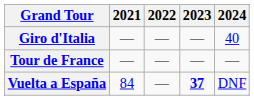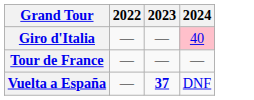- column: 2021 | — | — | 84
Giro d'Italia | 2024: no background -> pink background
